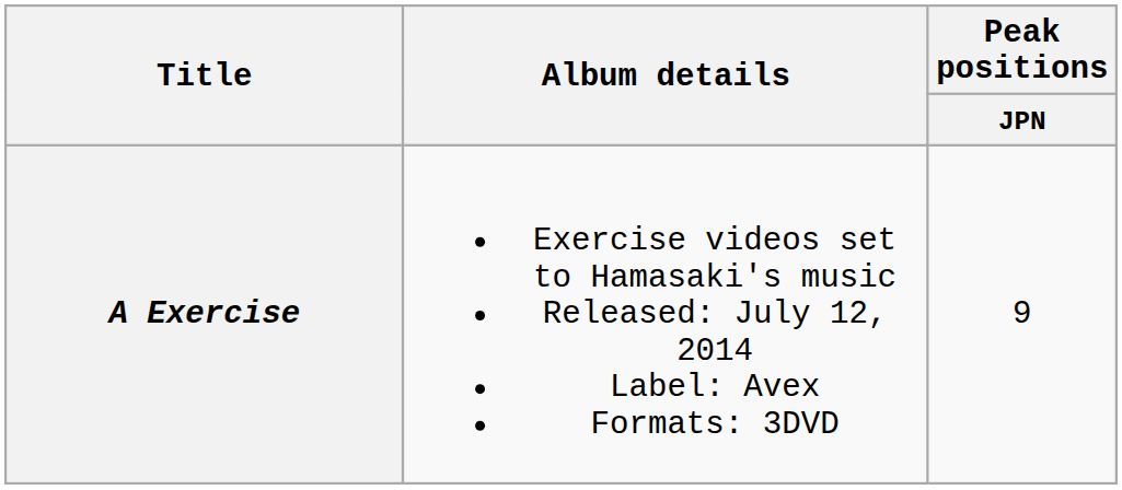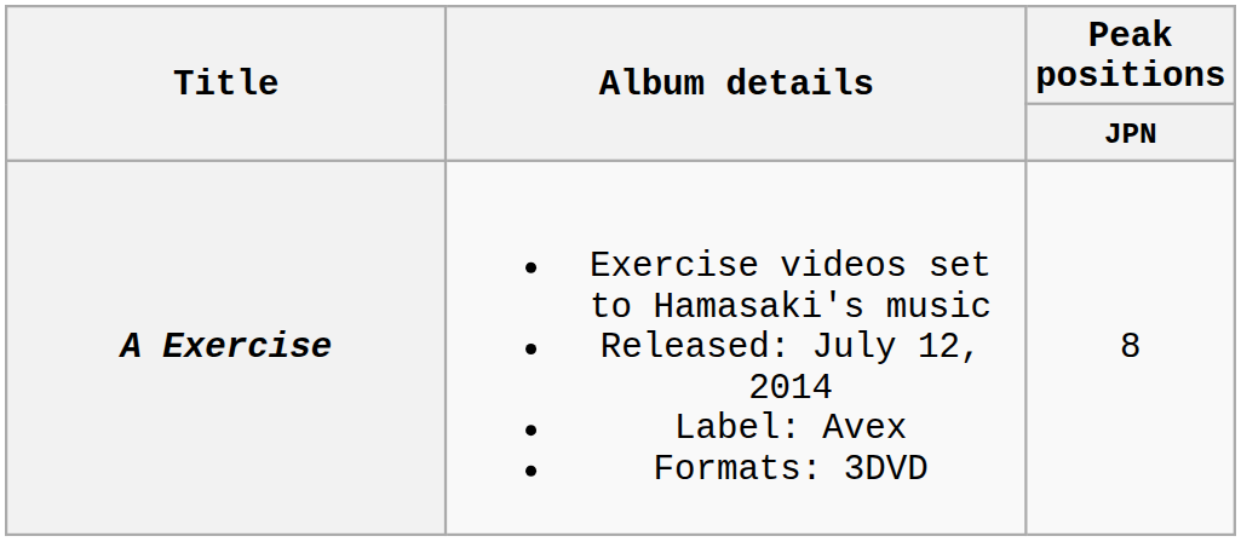A Exercise | Peak positions / JPN: 9 -> 8
